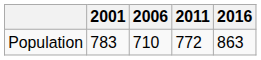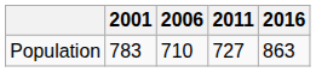Population | 2011: 772 -> 727
